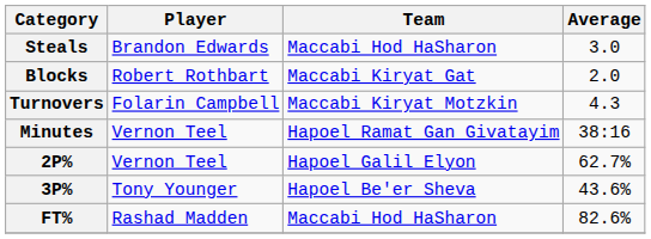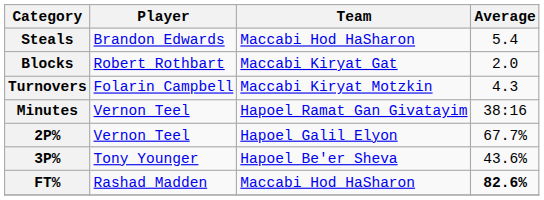Steals | Average: 3.0 -> 5.4
2P% | Average: 62.7% -> 67.7%
FT% | Average: normal -> bold
